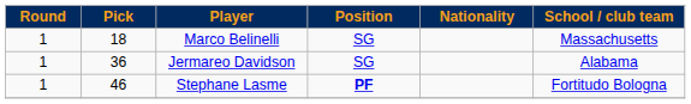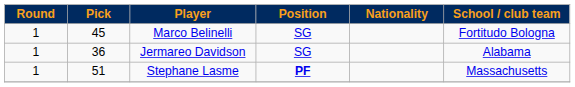Marco Belinelli | Pick: 18 -> 45
Marco Belinelli | School / club team: Massachusetts -> Fortitudo Bologna
Stephane Lasme | Pick: 46 -> 51
Stephane Lasme | School / club team: Fortitudo Bologna -> Massachusetts
